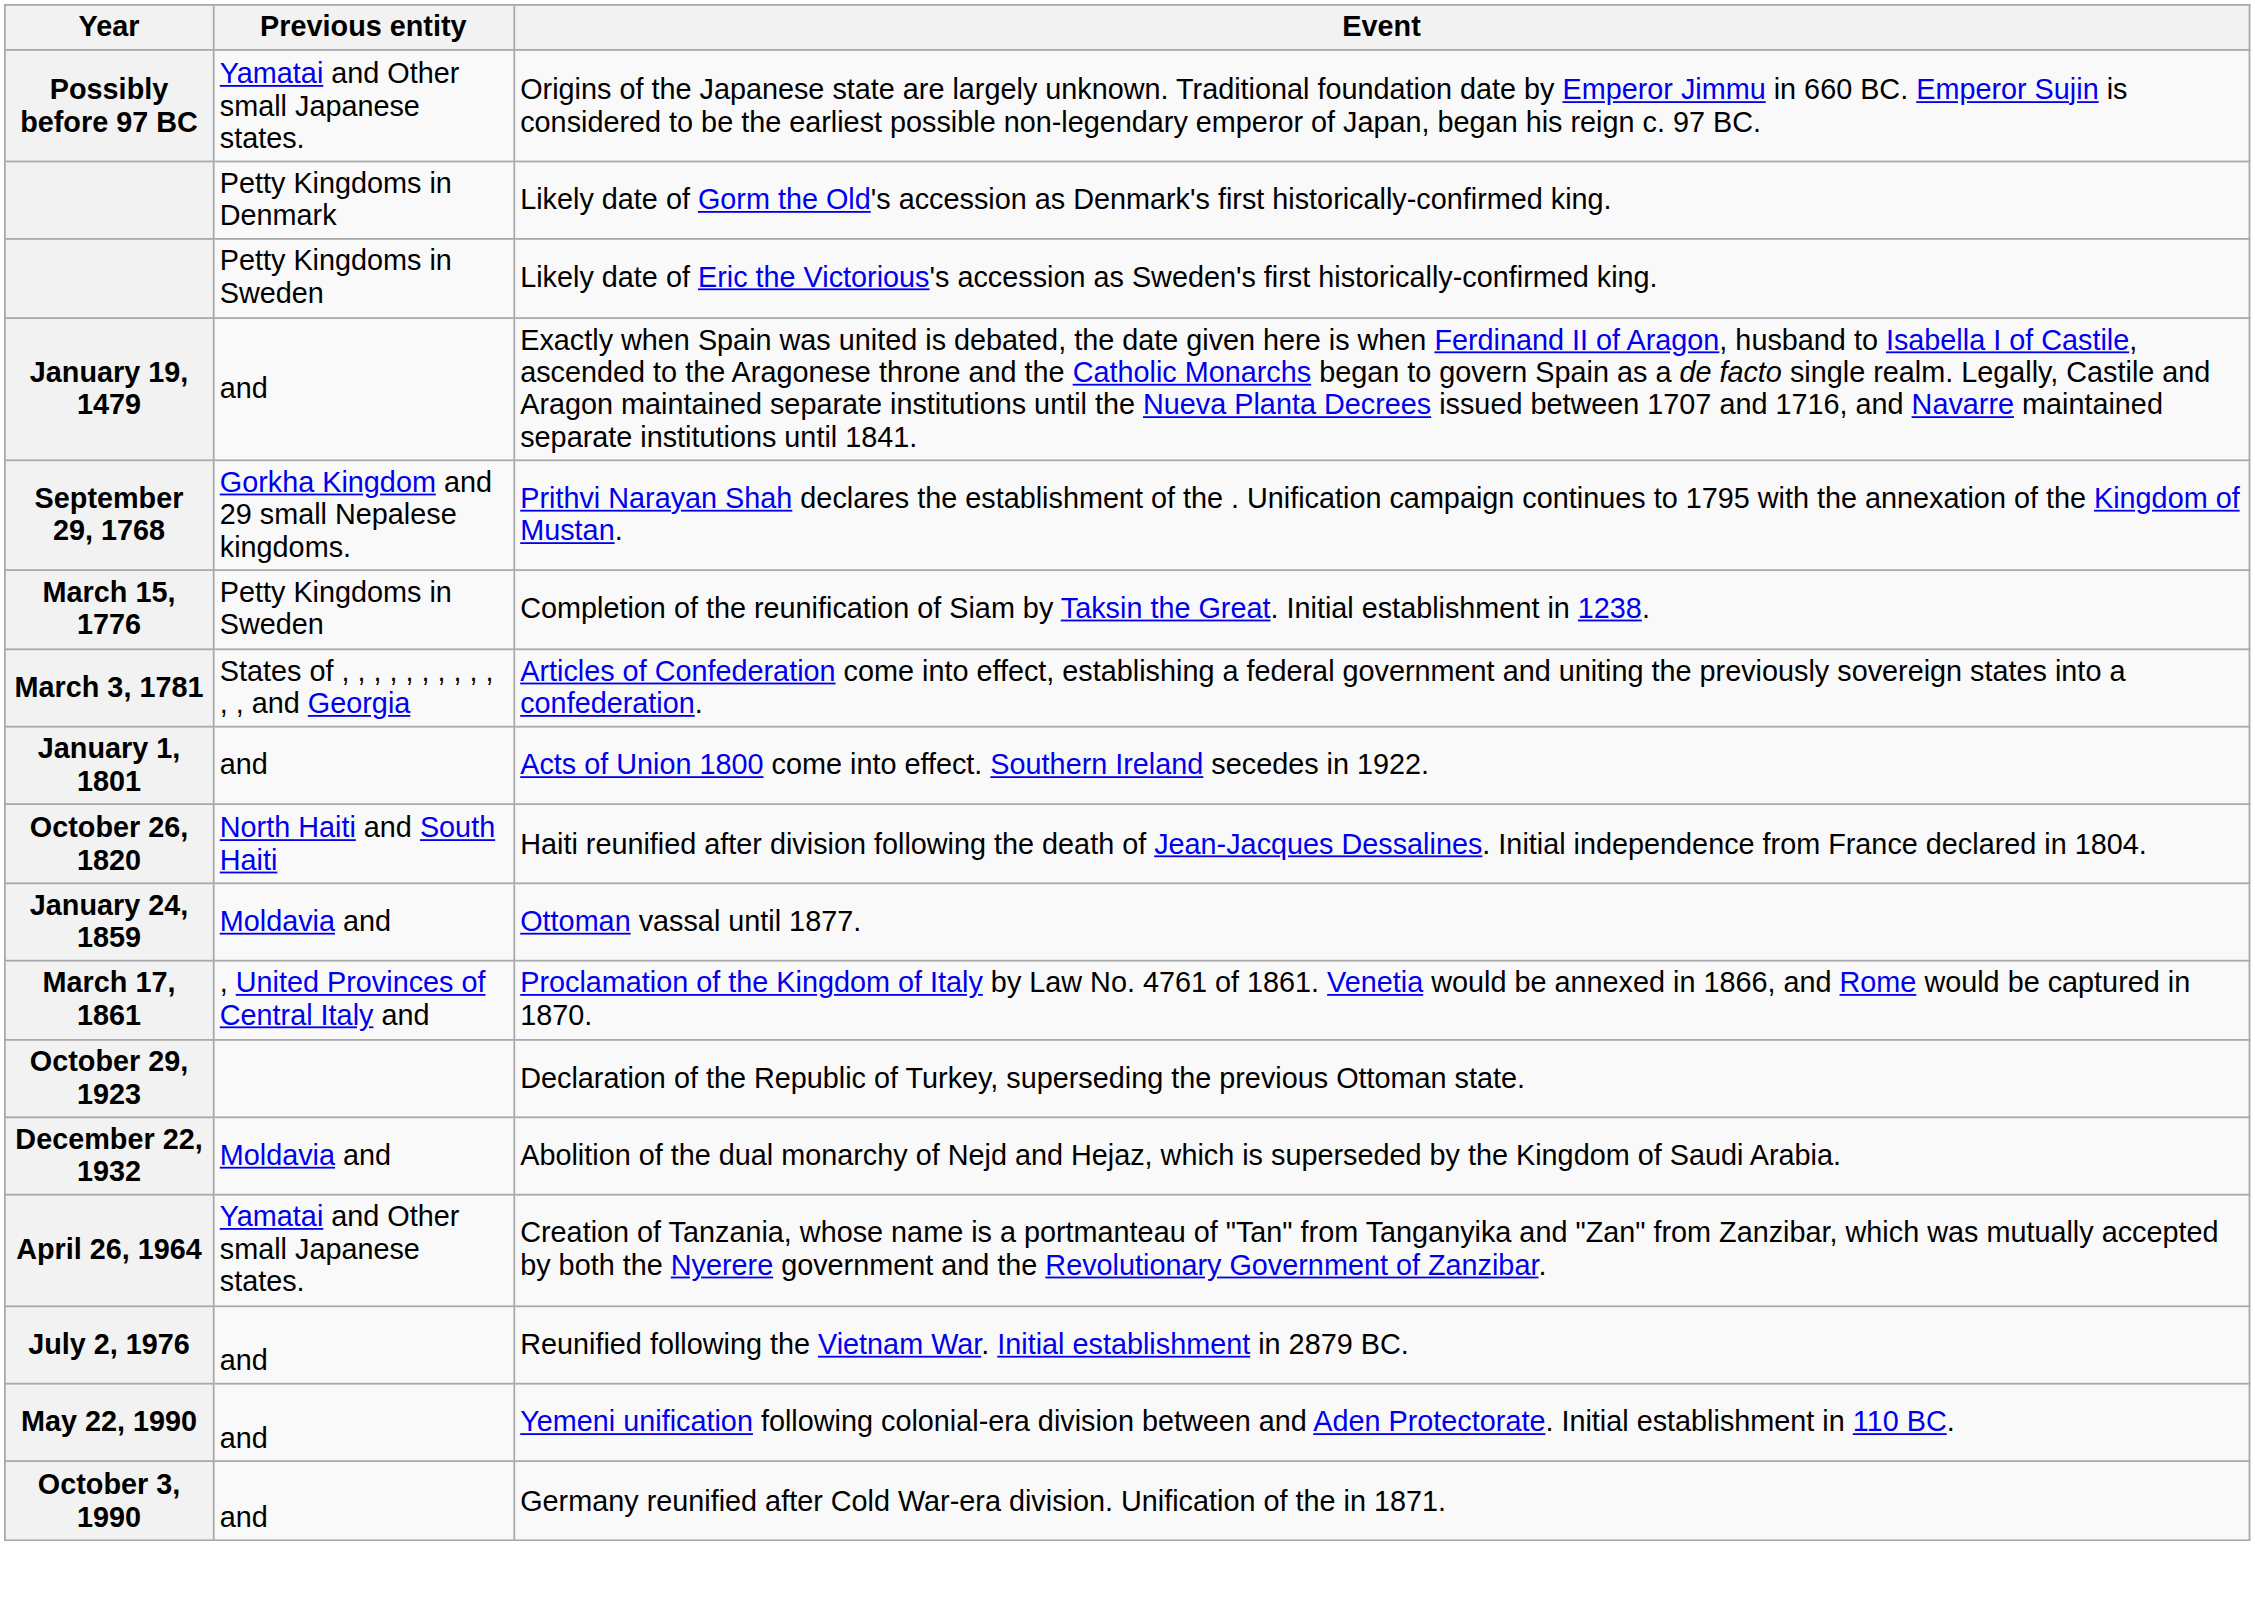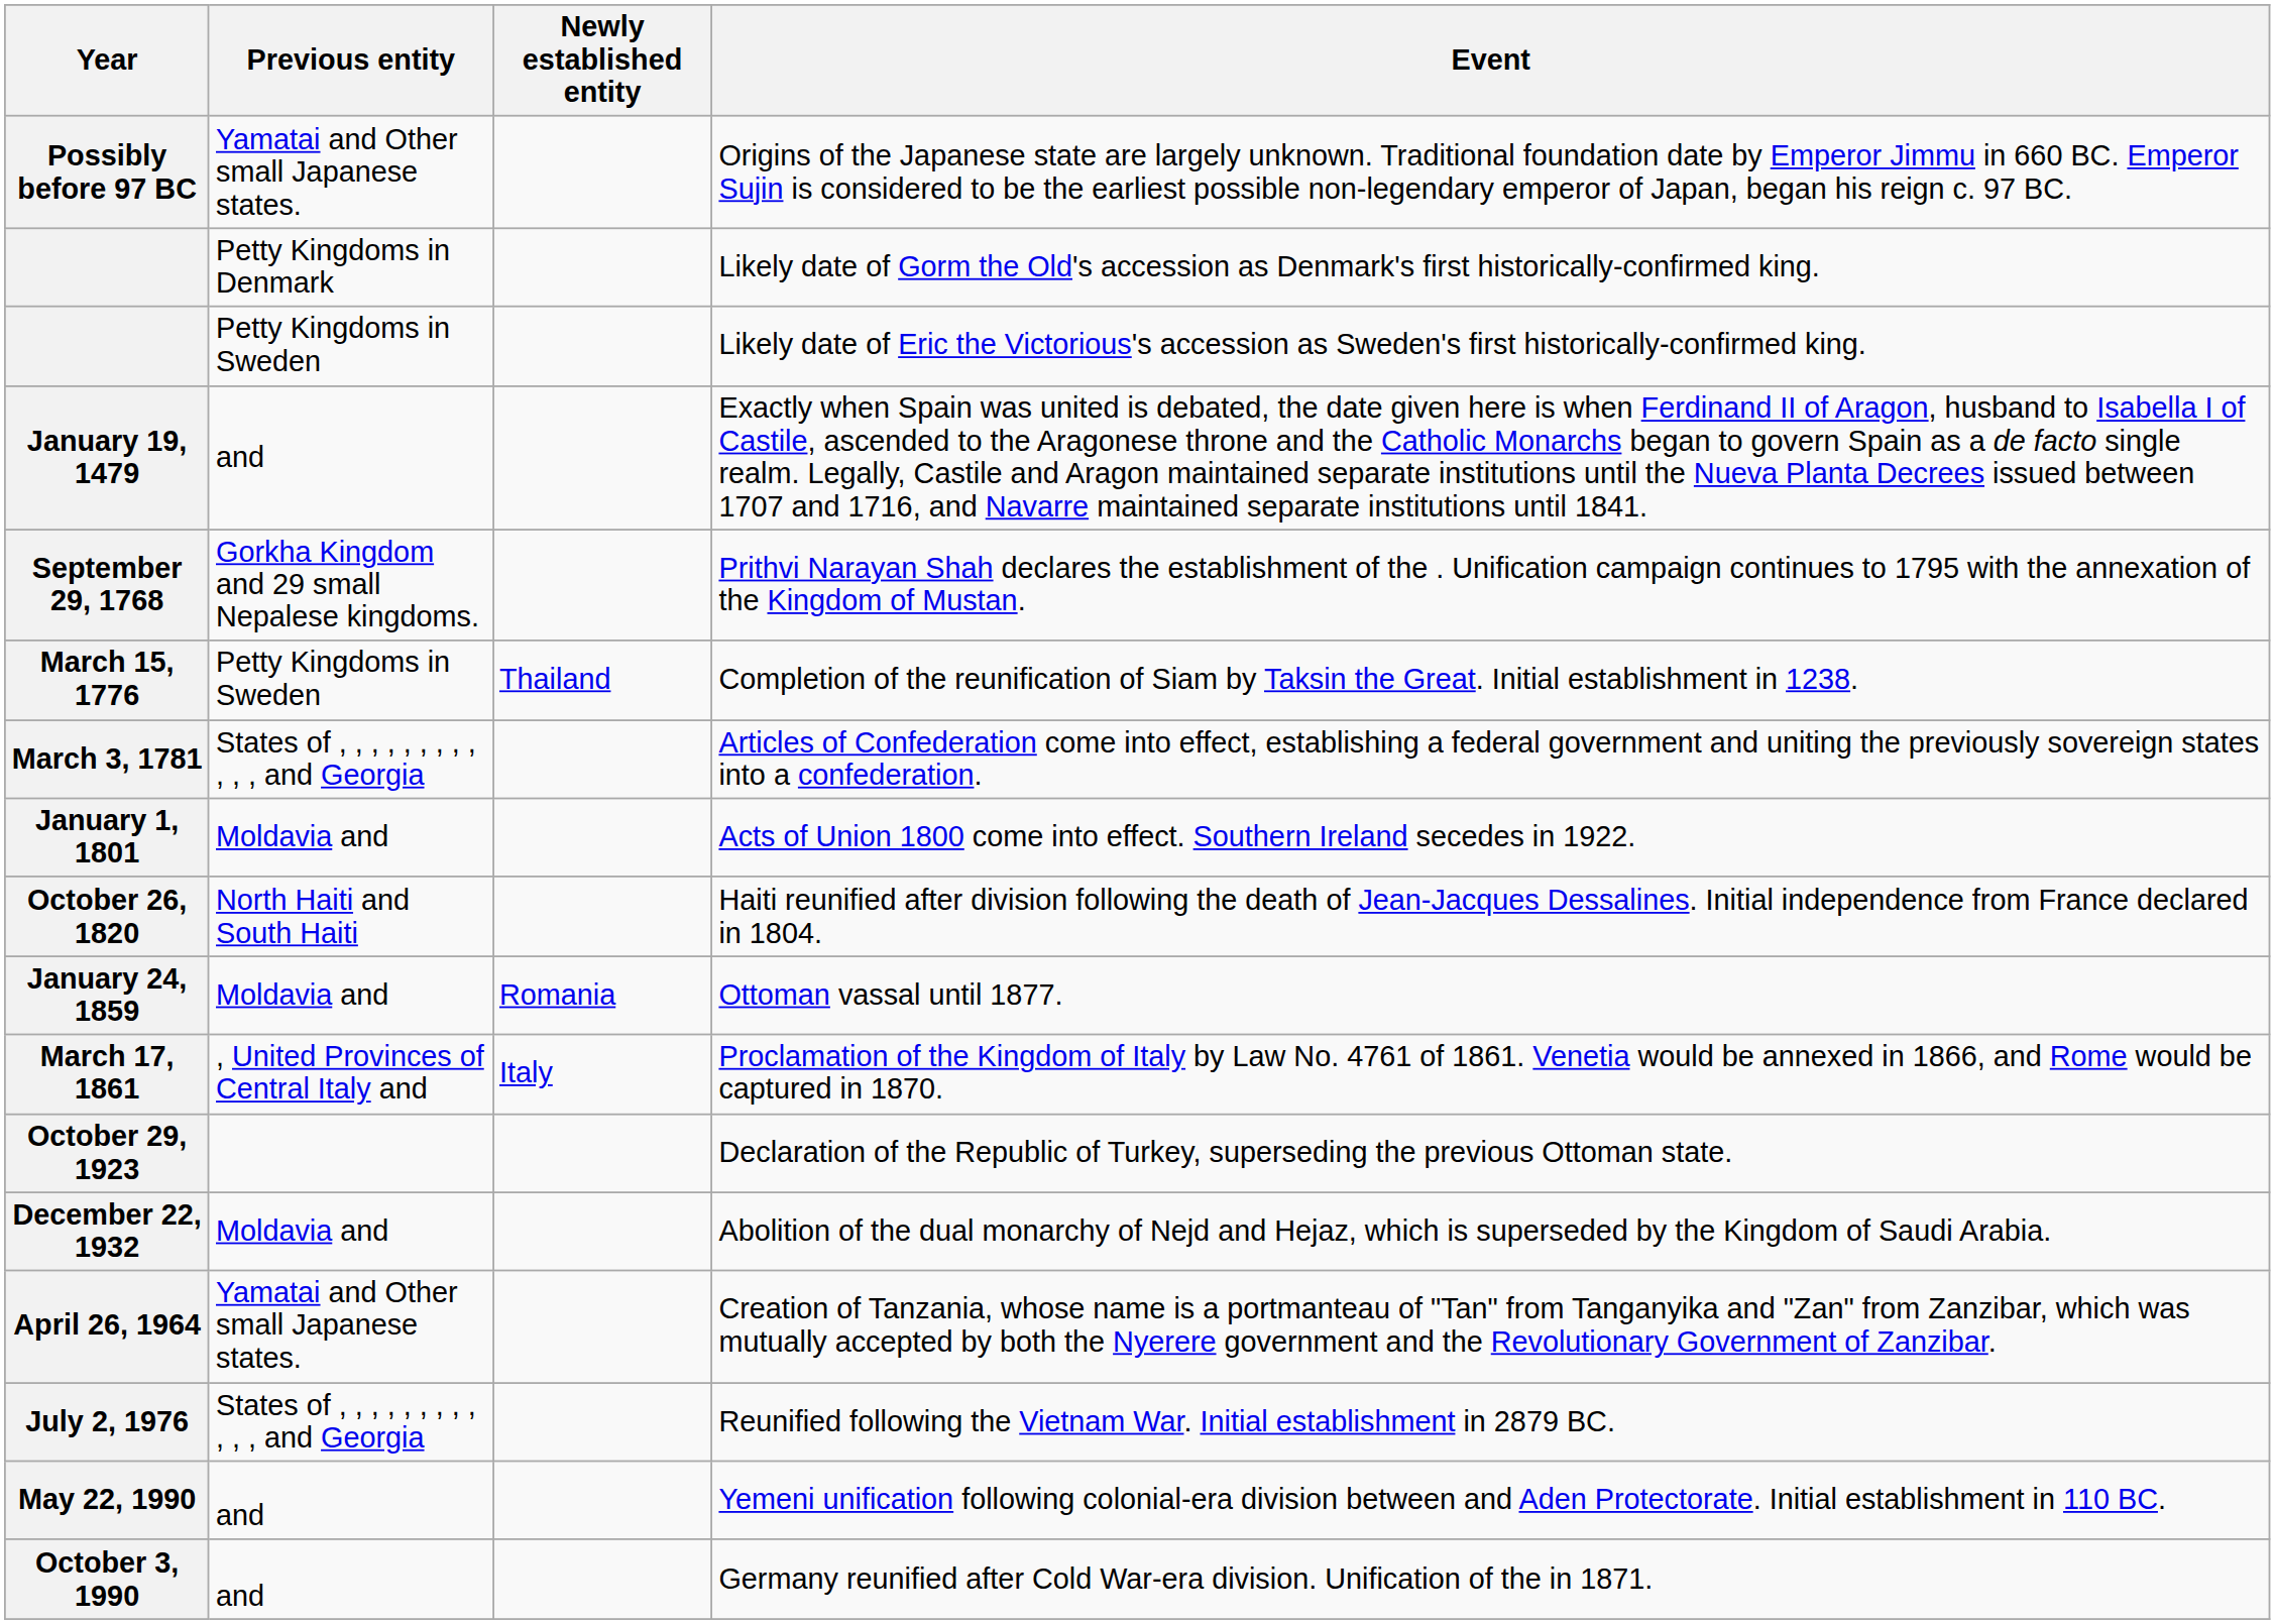+ column: Newly established entity | Thailand | Romania | Italy
January 1, 1801 | Previous entity: and -> Moldavia and
July 2, 1976 | Previous entity: and -> States of , , , , , , , , , , , , and Georgia
